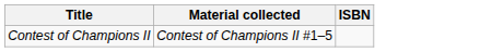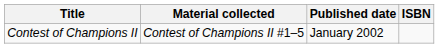+ column: Published date | January 2002
